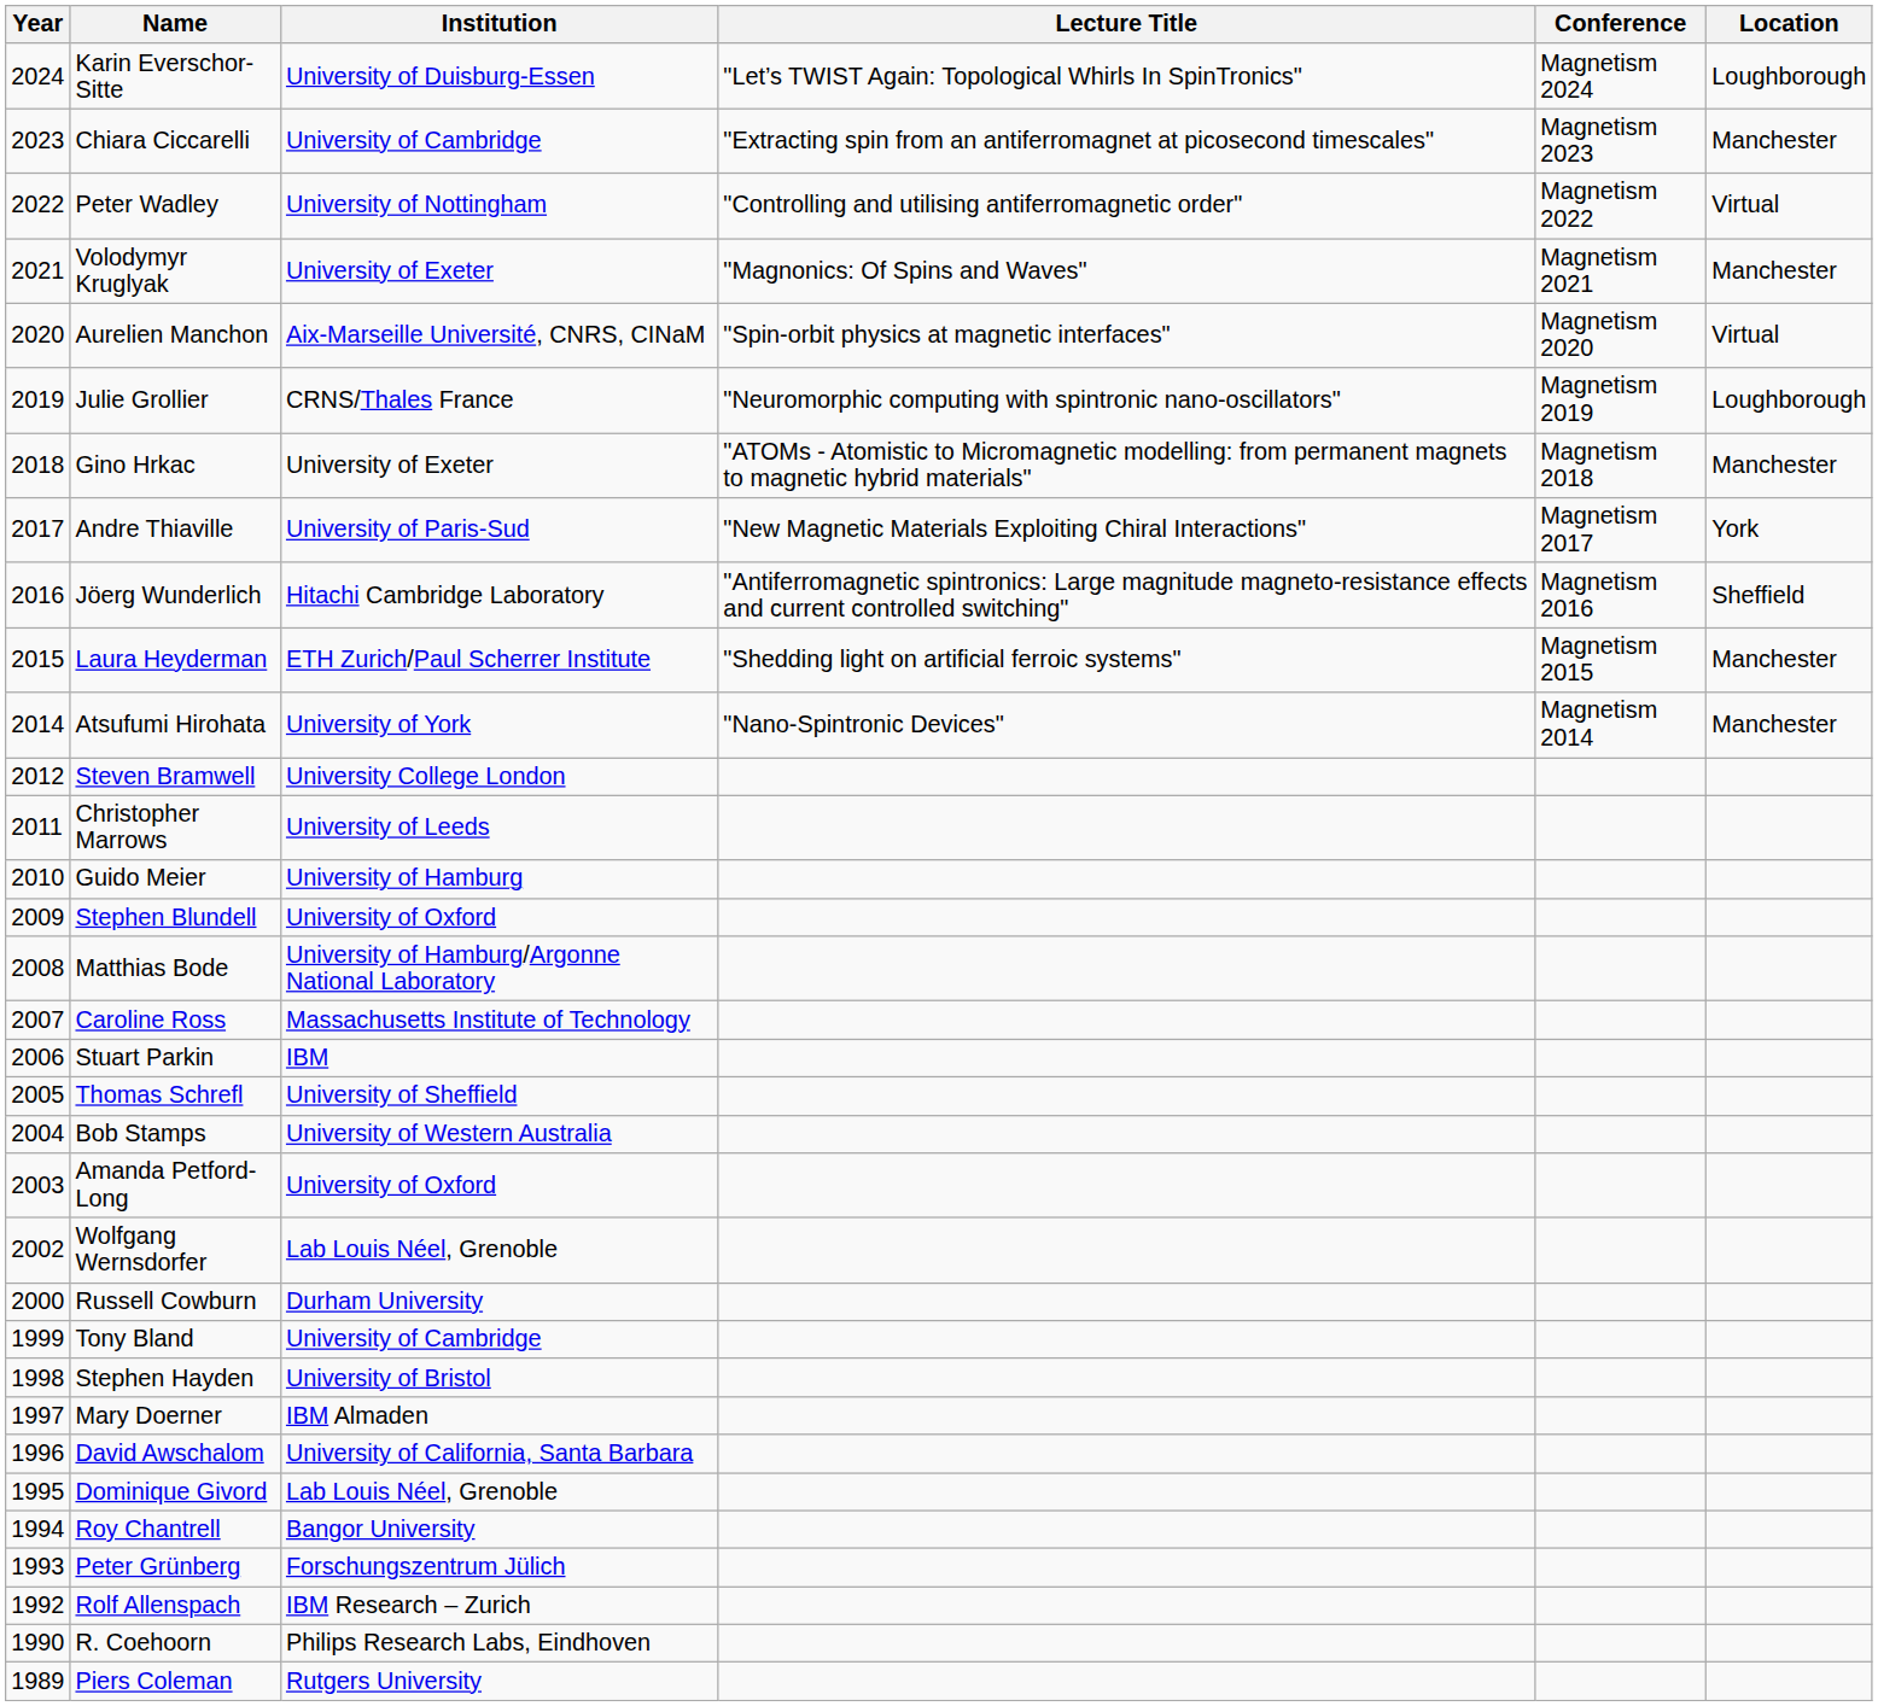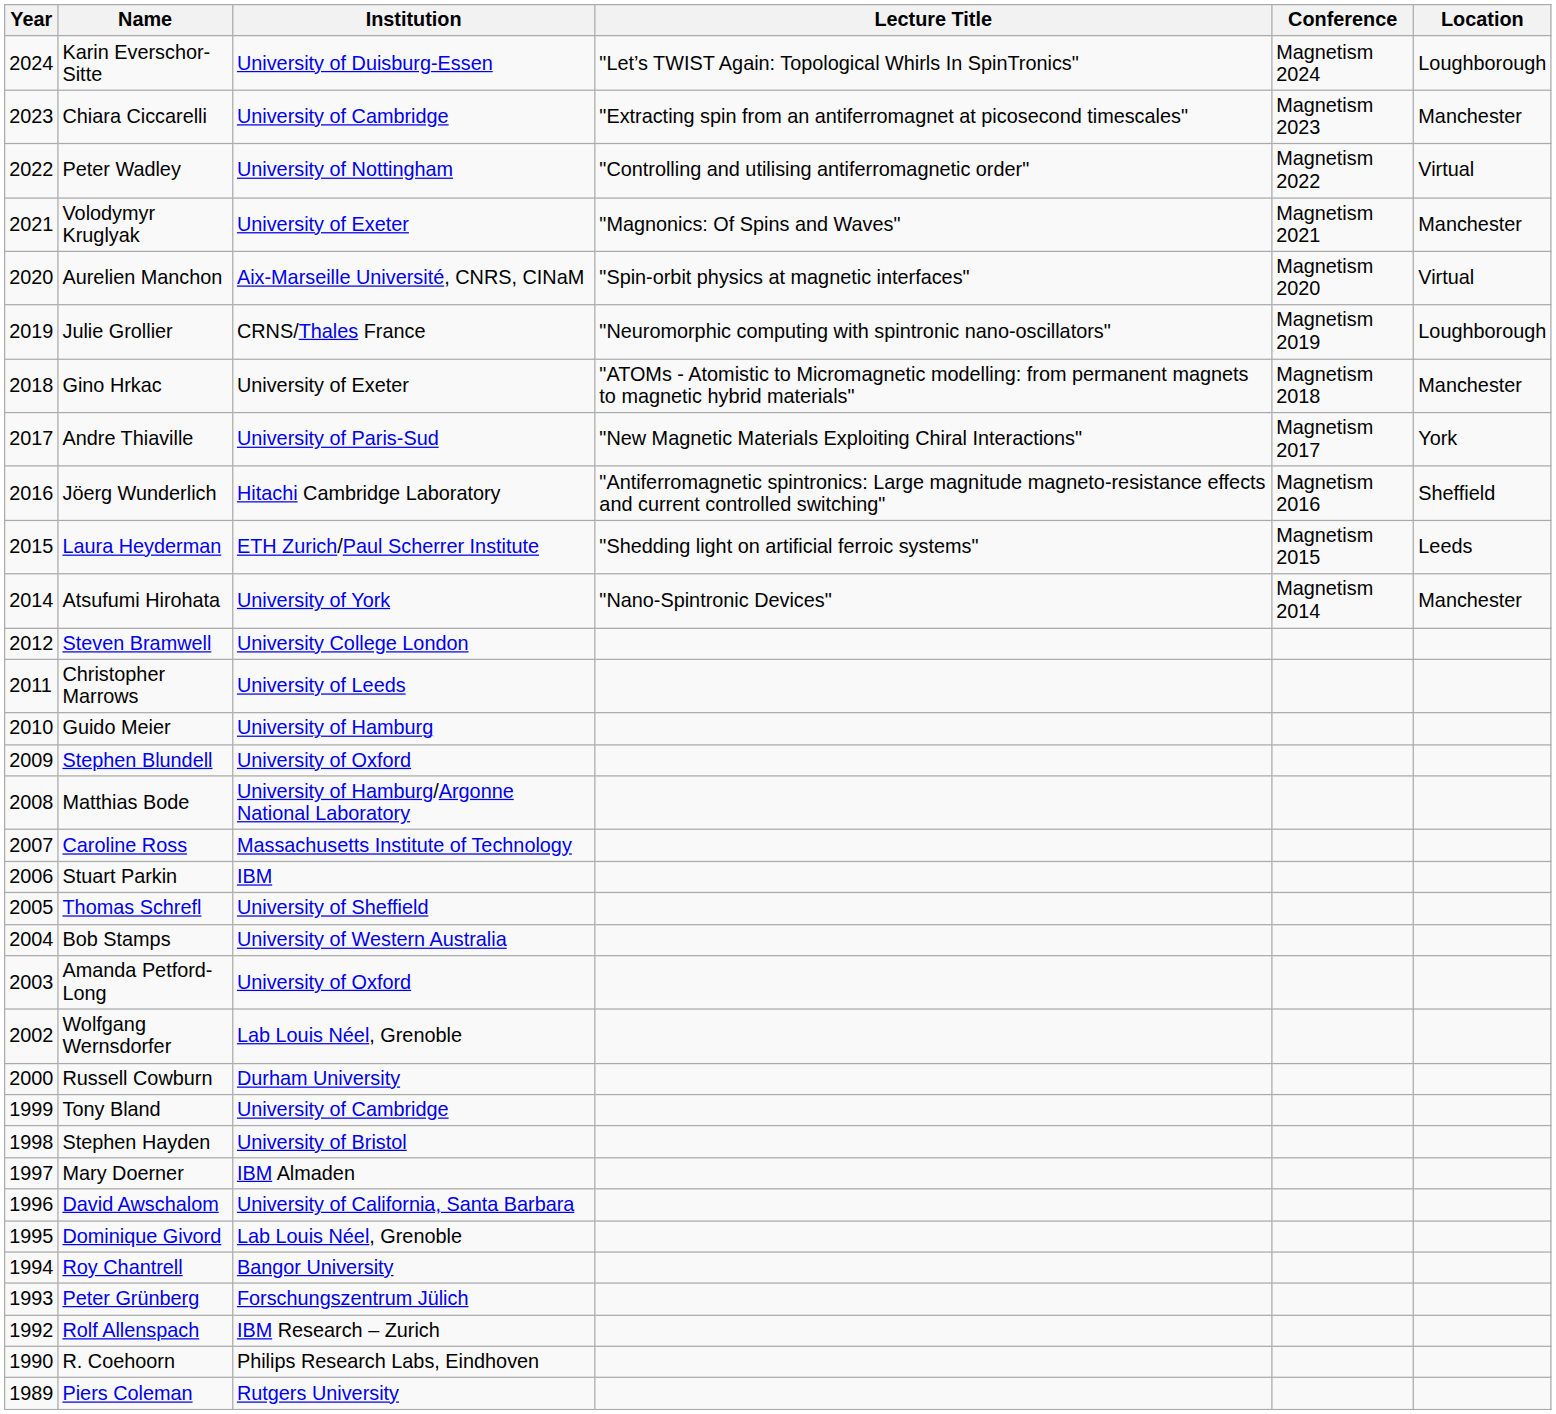Laura Heyderman | Location: Manchester -> Leeds
